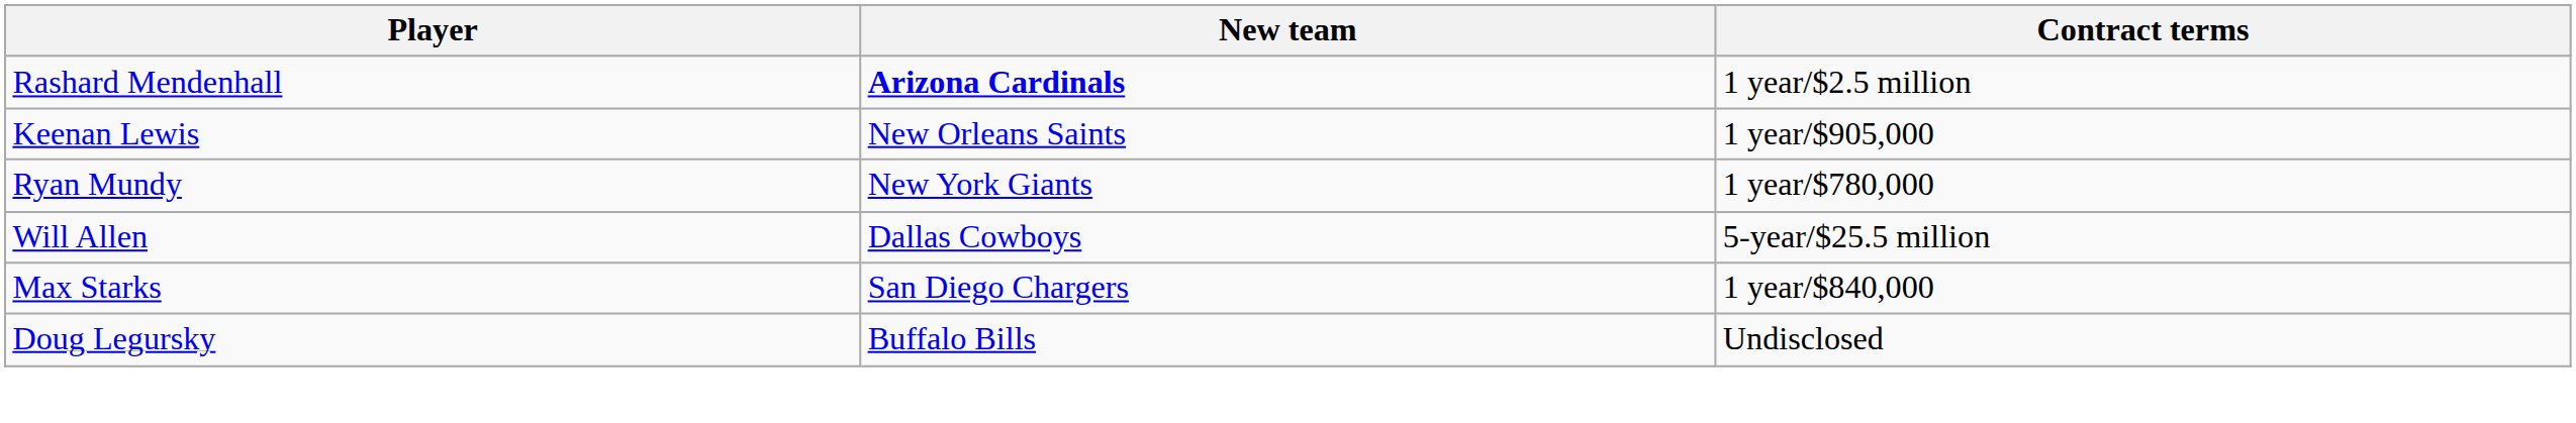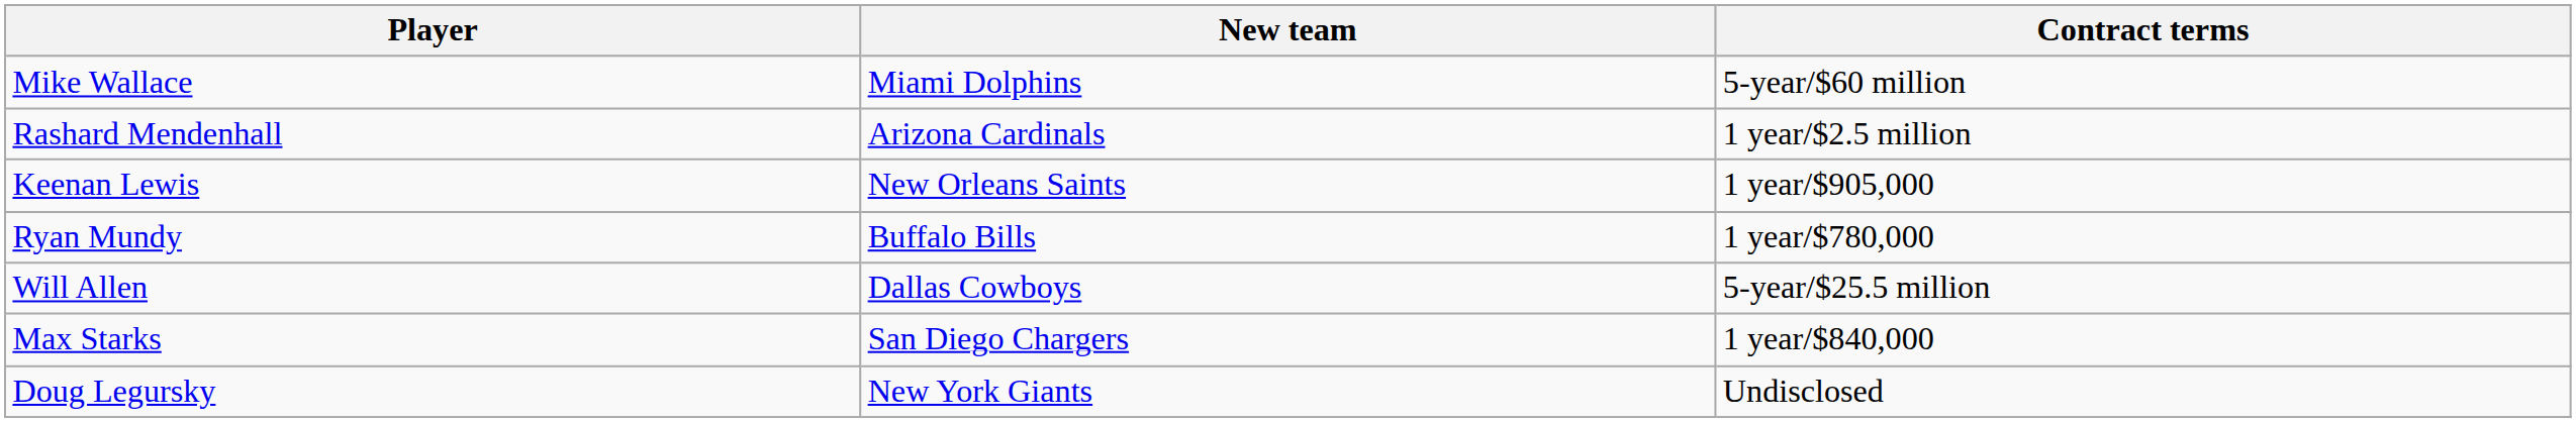+ row: Mike Wallace | Miami Dolphins | 5-year/$60 million
Rashard Mendenhall | New team: bold -> normal
Ryan Mundy | New team: New York Giants -> Buffalo Bills
Doug Legursky | New team: Buffalo Bills -> New York Giants
